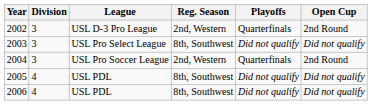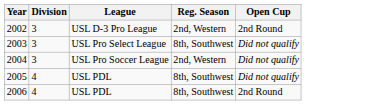- column: Playoffs | Quarterfinals | Did not qualify | Quarterfinals | Did not qualify | Did not qualify
2004 | Open Cup: 2nd Round -> Did not qualify
2006 | Open Cup: Did not qualify -> 2nd Round
